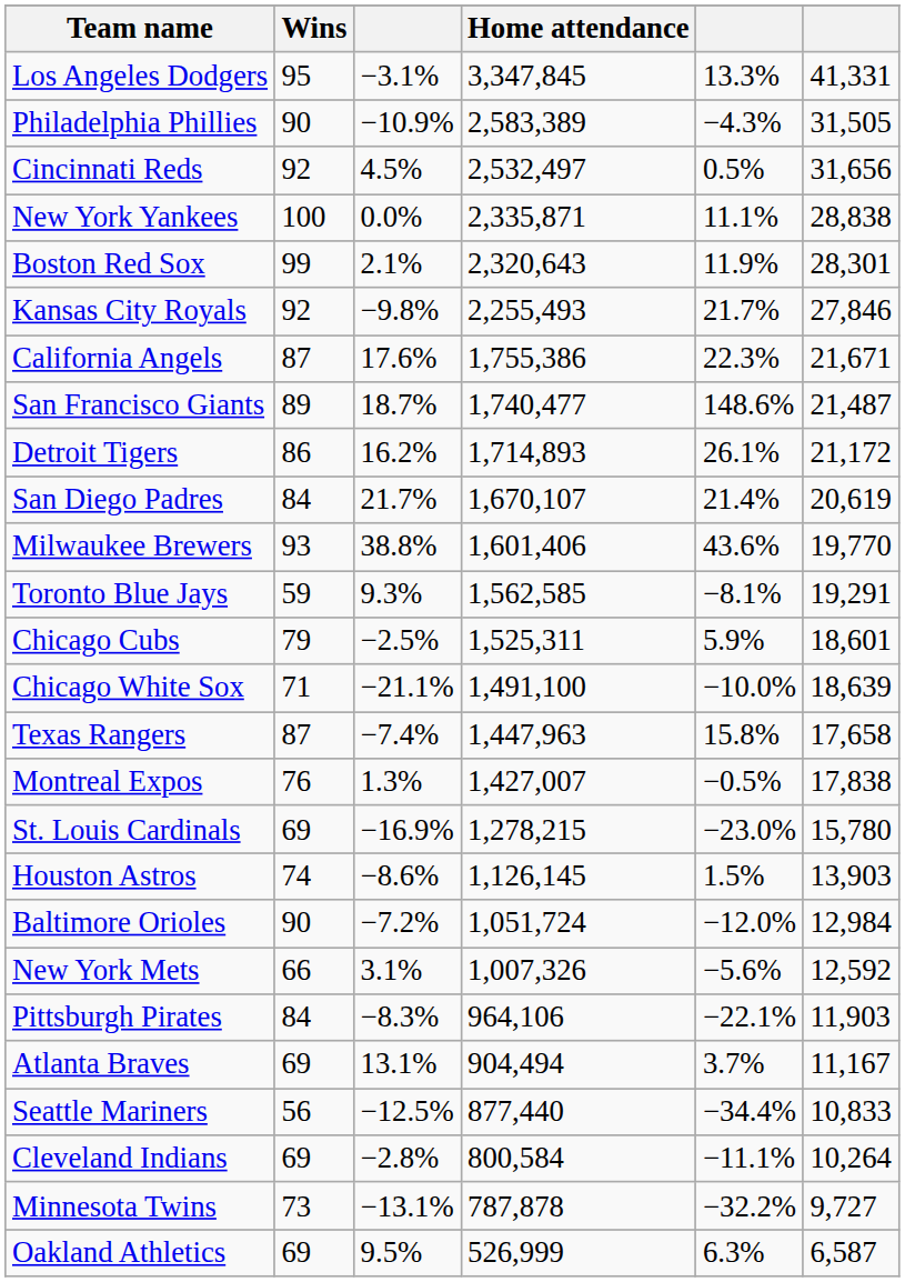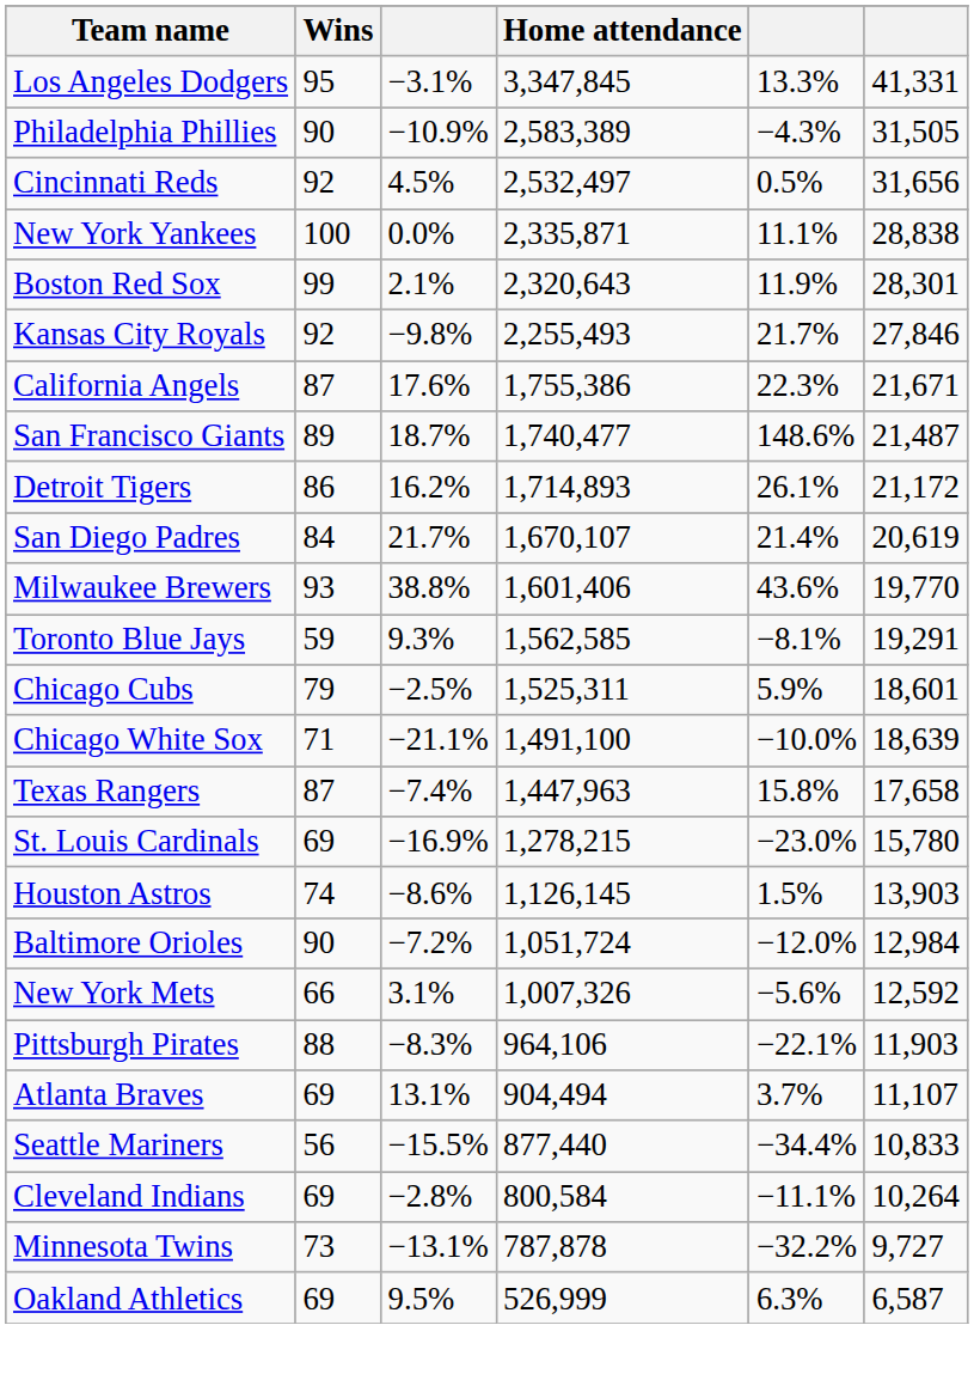- row: Montreal Expos | 76 | 1.3% | 1,427,007 | −0.5% | 17,838
Pittsburgh Pirates | Wins: 84 -> 88
Atlanta Braves | column 6: 11,167 -> 11,107
Seattle Mariners | column 3: −12.5% -> −15.5%
